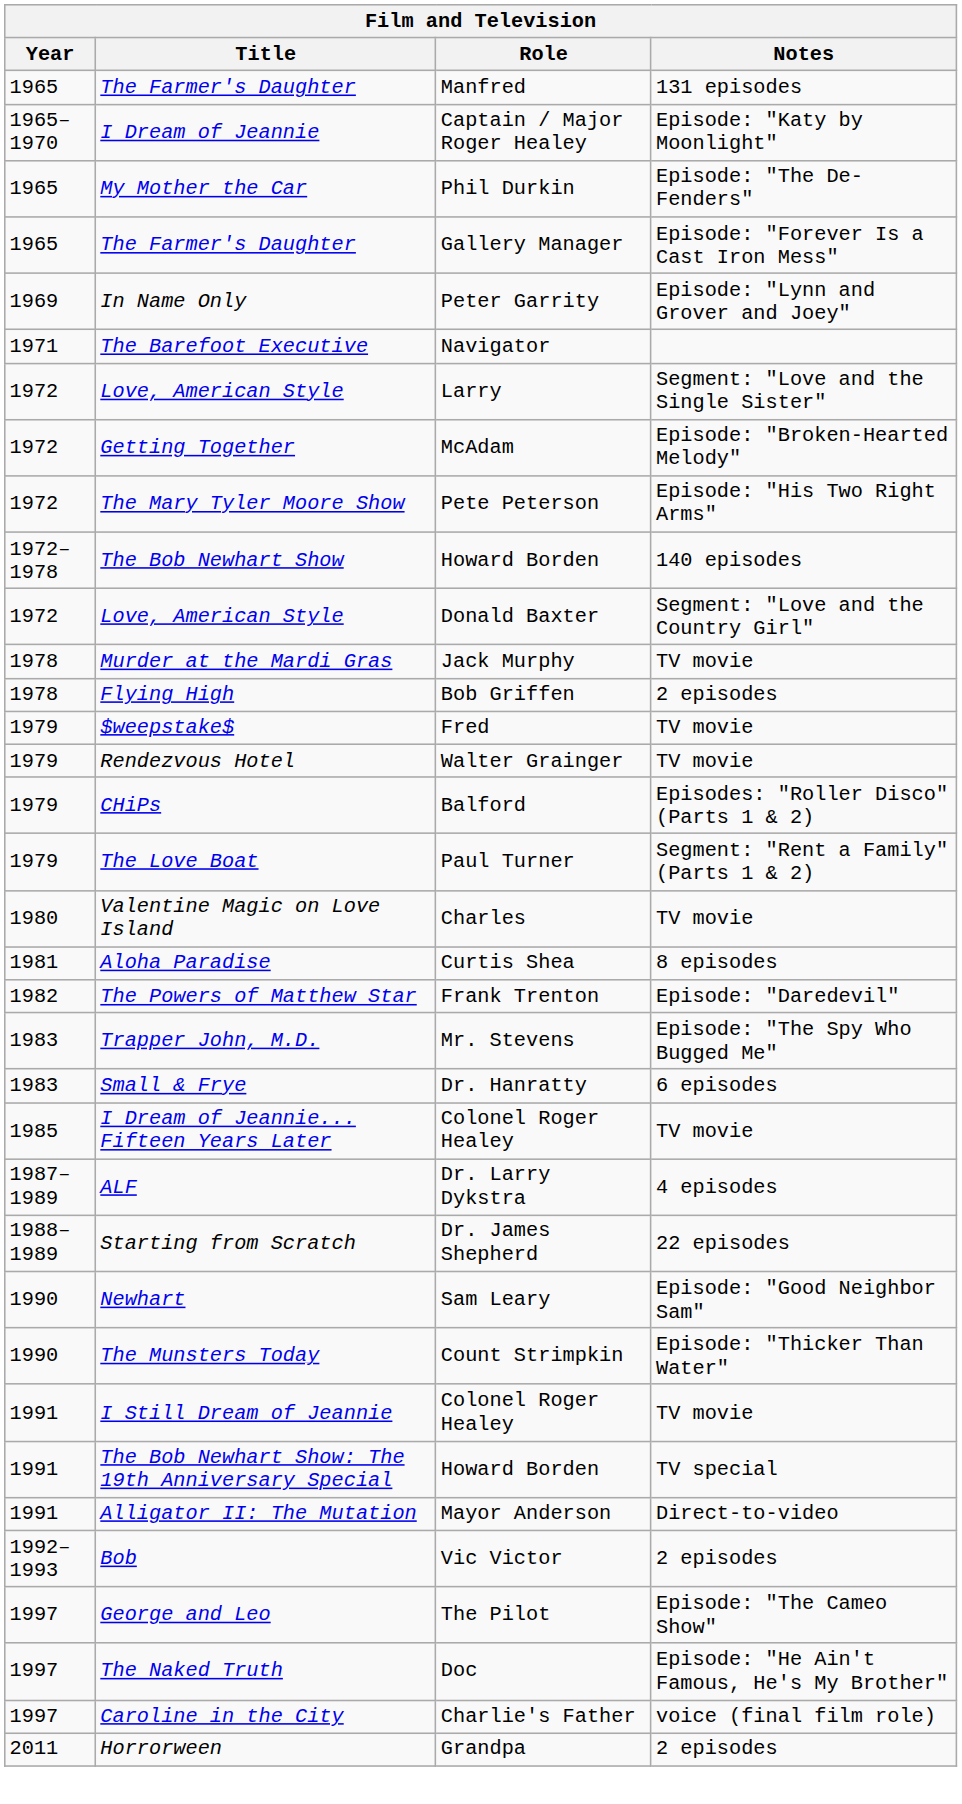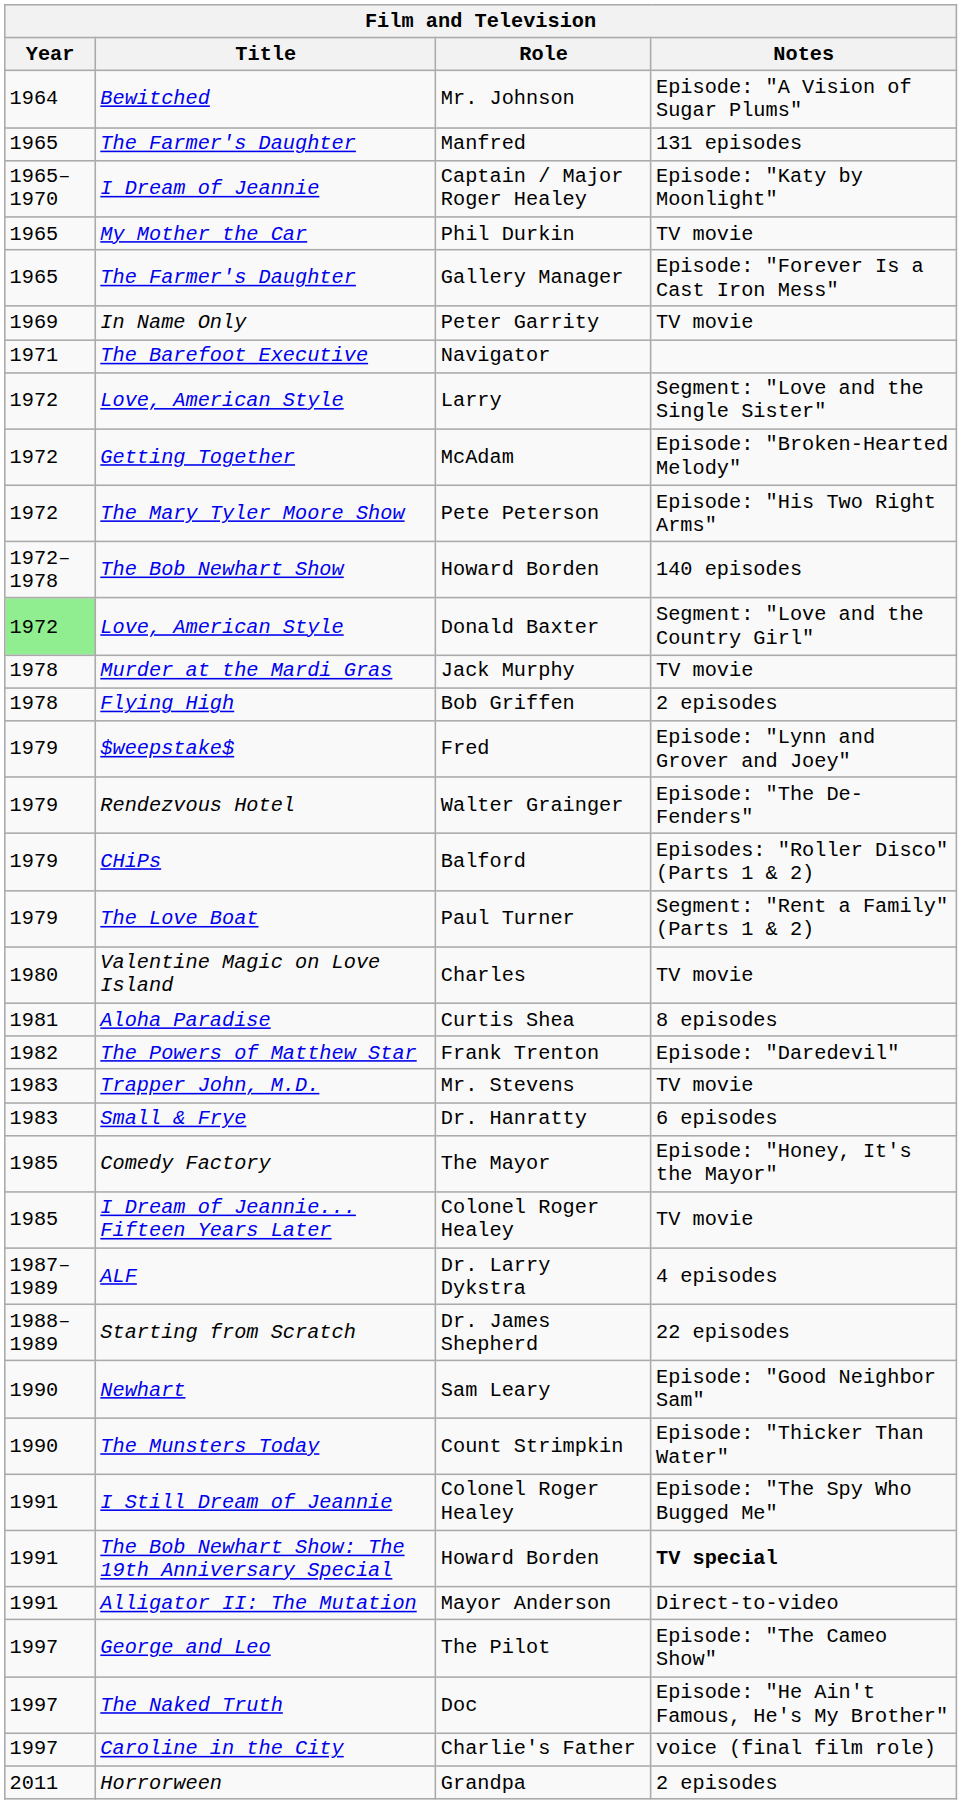+ row: 1964 | Bewitched | Mr. Johnson | Episode: "A Vision of Sugar Plums"
My Mother the Car | Notes: Episode: "The De-Fenders" -> TV movie
In Name Only | Notes: Episode: "Lynn and Grover and Joey" -> TV movie
Love, American Style / Donald Baxter | Year: no background -> lightgreen background
$weepstake$ | Notes: TV movie -> Episode: "Lynn and Grover and Joey"
Rendezvous Hotel | Notes: TV movie -> Episode: "The De-Fenders"
Trapper John, M.D. | Notes: Episode: "The Spy Who Bugged Me" -> TV movie
+ row: 1985 | Comedy Factory | The Mayor | Episode: "Honey, It's the Mayor"
I Still Dream of Jeannie | Notes: TV movie -> Episode: "The Spy Who Bugged Me"
The Bob Newhart Show: The 19th Anniversary Special | Notes: normal -> bold
- row: 1992–1993 | Bob | Vic Victor | 2 episodes
